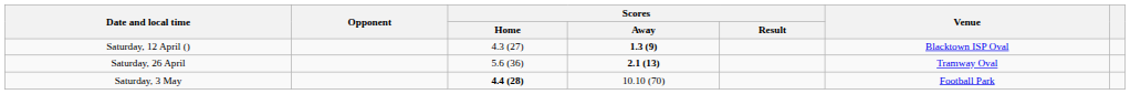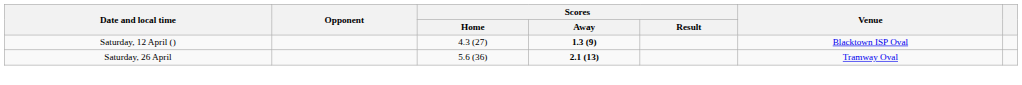- row: Saturday, 3 May | 4.4 (28) | 10.10 (70) | Football Park
